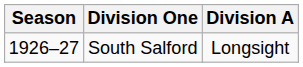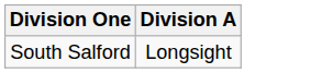- column: Season | 1926–27
